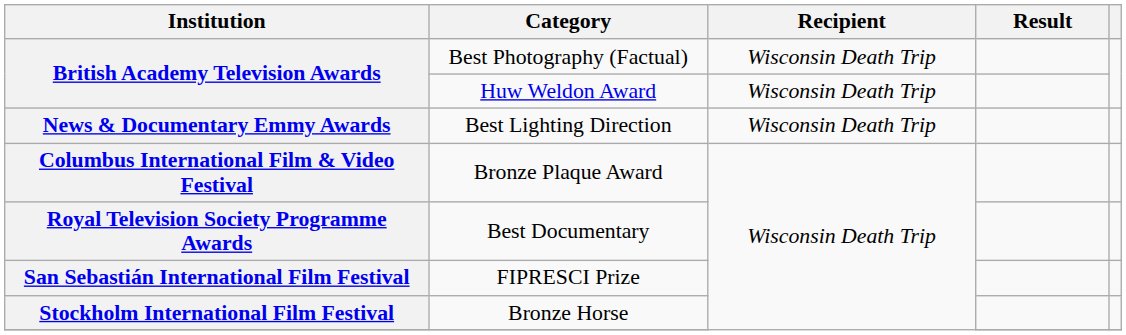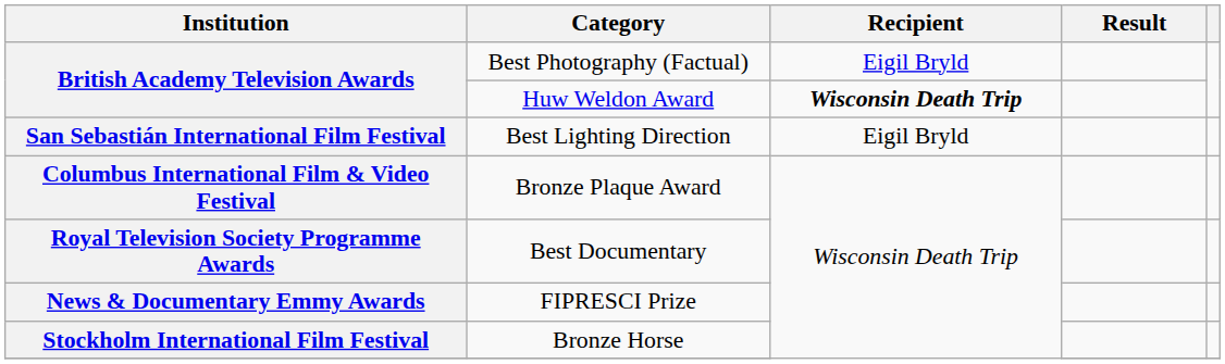Best Photography (Factual) | Recipient: Wisconsin Death Trip -> Eigil Bryld
Huw Weldon Award | Recipient: normal -> bold
Best Lighting Direction | Institution: News & Documentary Emmy Awards -> San Sebastián International Film Festival
Best Lighting Direction | Recipient: Wisconsin Death Trip -> Eigil Bryld
FIPRESCI Prize | Institution: San Sebastián International Film Festival -> News & Documentary Emmy Awards
